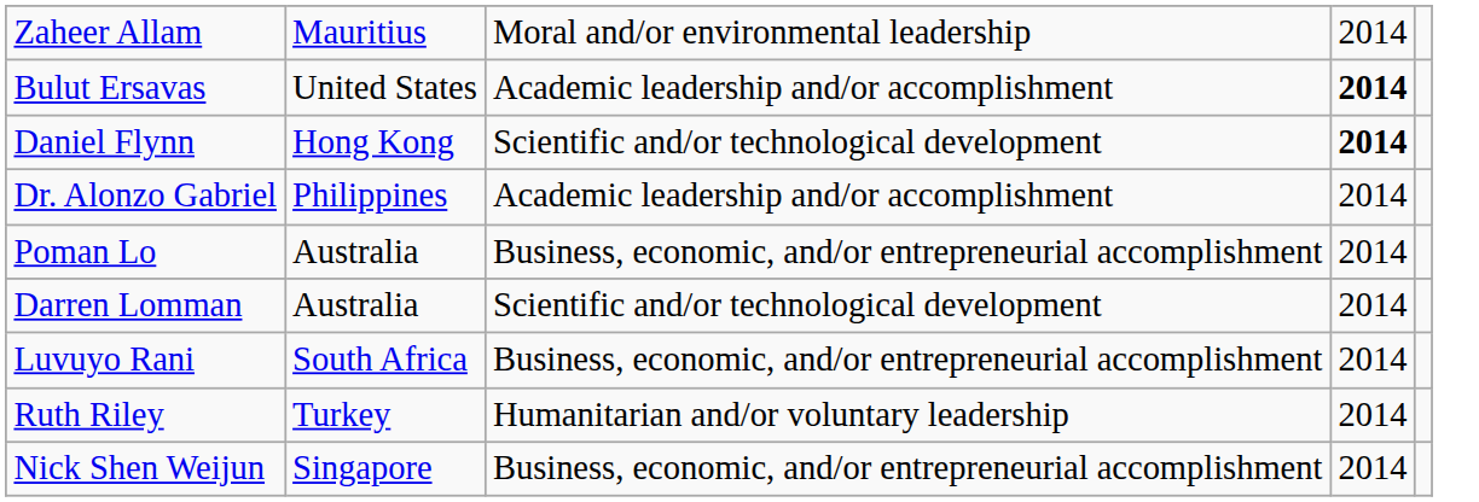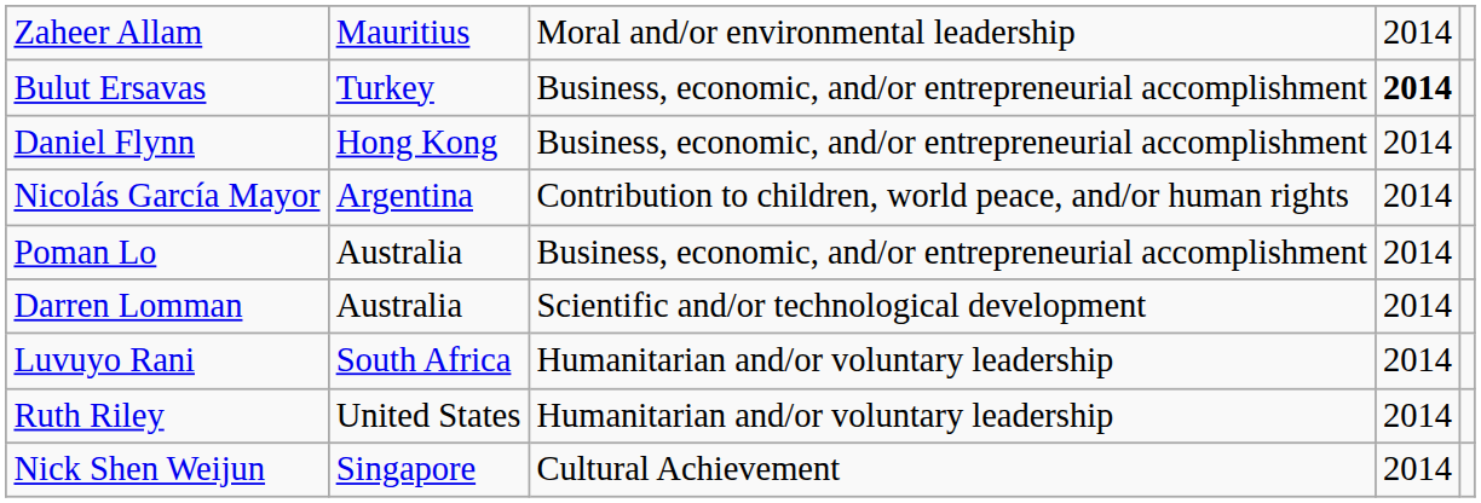Bulut Ersavas | column 2: United States -> Turkey
Bulut Ersavas | column 3: Academic leadership and/or accomplishment -> Business, economic, and/or entrepreneurial accomplishment
Daniel Flynn | column 3: Scientific and/or technological development -> Business, economic, and/or entrepreneurial accomplishment
Daniel Flynn | column 4: bold -> normal
- row: Dr. Alonzo Gabriel | Philippines | Academic leadership and/or accomplishment | 2014
+ row: Nicolás García Mayor | Argentina | Contribution to children, world peace, and/or human rights | 2014
Luvuyo Rani | column 3: Business, economic, and/or entrepreneurial accomplishment -> Humanitarian and/or voluntary leadership
Ruth Riley | column 2: Turkey -> United States
Nick Shen Weijun | column 3: Business, economic, and/or entrepreneurial accomplishment -> Cultural Achievement
